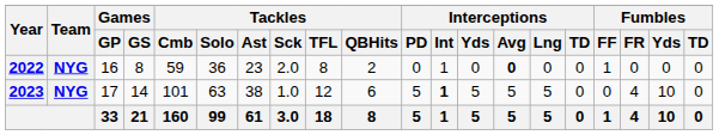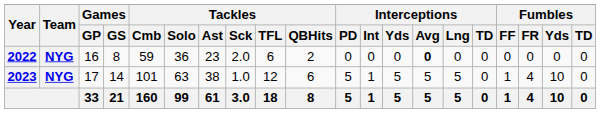2022 | Tackles / TFL: 8 -> 6
2022 | Interceptions / Int: 1 -> 0
2022 | Fumbles / FF: 1 -> 0
2023 | Interceptions / Int: bold -> normal
2023 | Fumbles / FF: 0 -> 1
